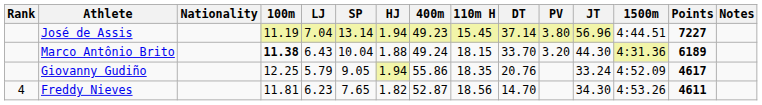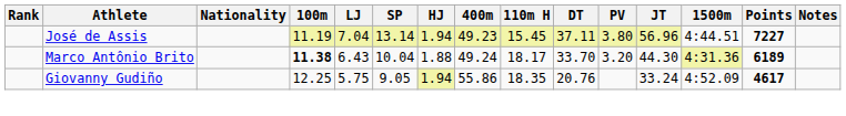José de Assis | DT: 37.14 -> 37.11
Marco Antônio Brito | 110m H: 18.15 -> 18.17
Giovanny Gudiño | LJ: 5.79 -> 5.75
- row: 4 | Freddy Nieves | 11.81 | 6.23 | 7.65 | 1.82 | 52.87 | 18.56 | 14.70 | 34.30 | 4:53.26 | 4611
